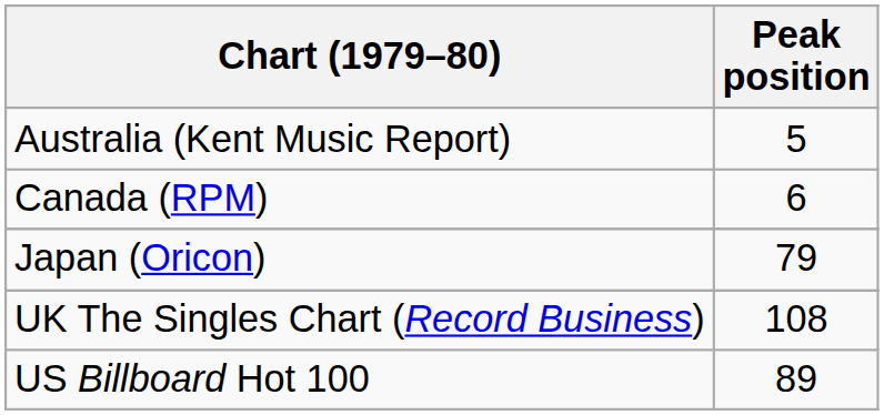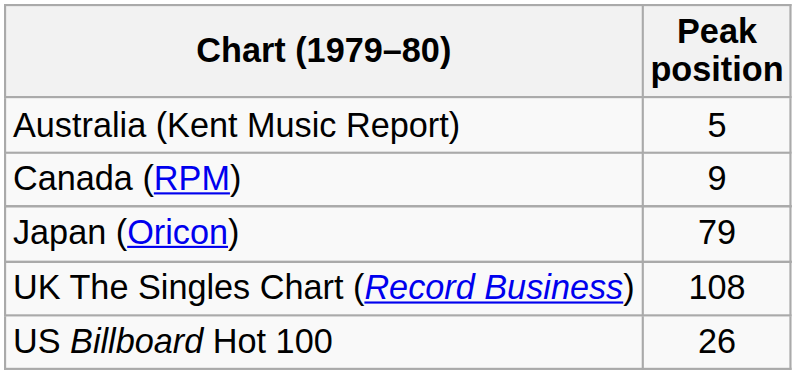Canada (RPM) | Peak position: 6 -> 9
US Billboard Hot 100 | Peak position: 89 -> 26
